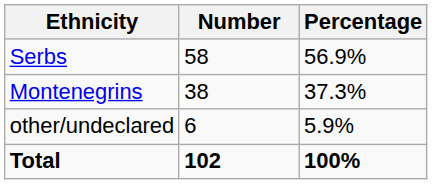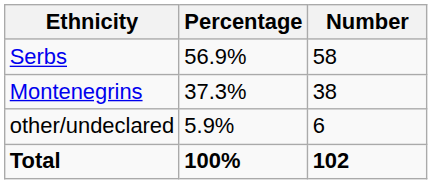columns swapped: Number <-> Percentage
